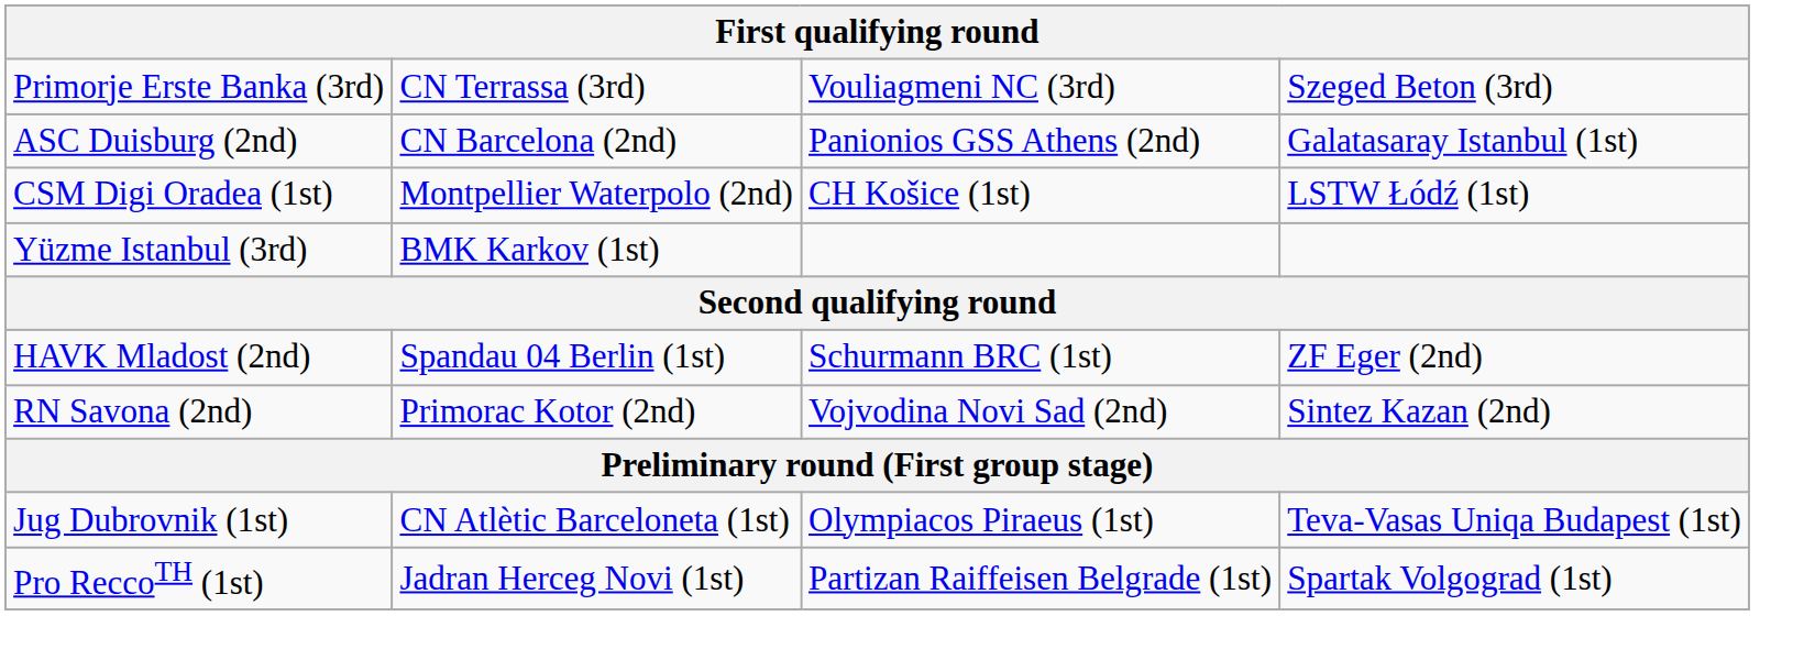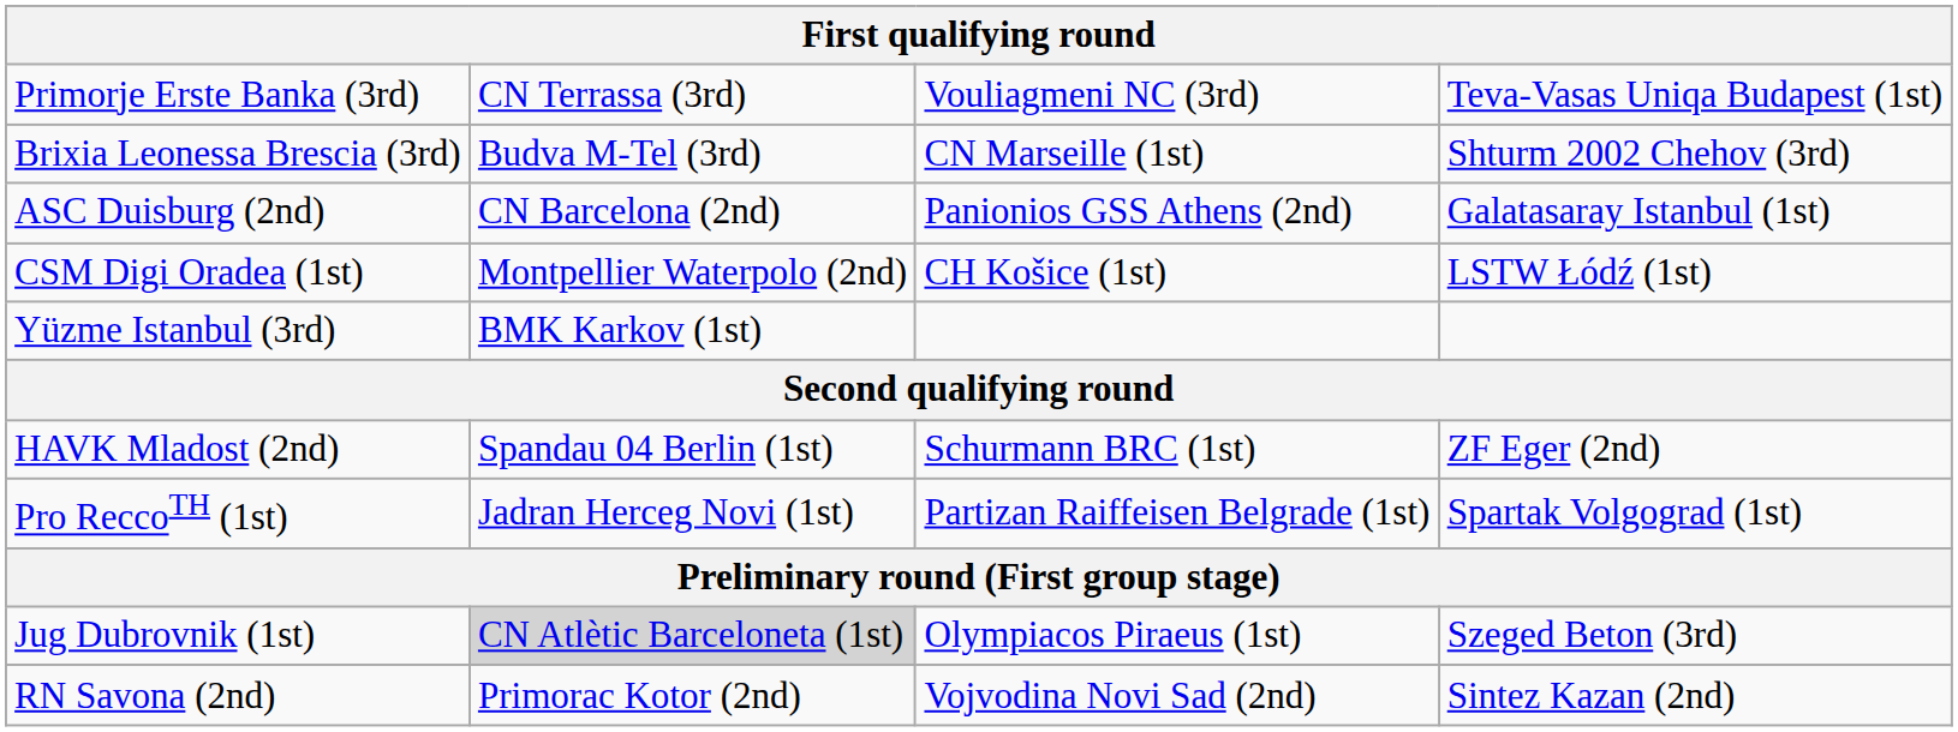Primorje Erste Banka (3rd) | column 4: Szeged Beton (3rd) -> Teva-Vasas Uniqa Budapest (1st)
+ row: Brixia Leonessa Brescia (3rd) | Budva M-Tel (3rd) | CN Marseille (1st) | Shturm 2002 Chehov (3rd)
rows swapped: RN Savona (2nd) <-> Pro ReccoTH (1st)
Jug Dubrovnik (1st) | column 2: no background -> lightgrey background
Jug Dubrovnik (1st) | column 4: Teva-Vasas Uniqa Budapest (1st) -> Szeged Beton (3rd)
